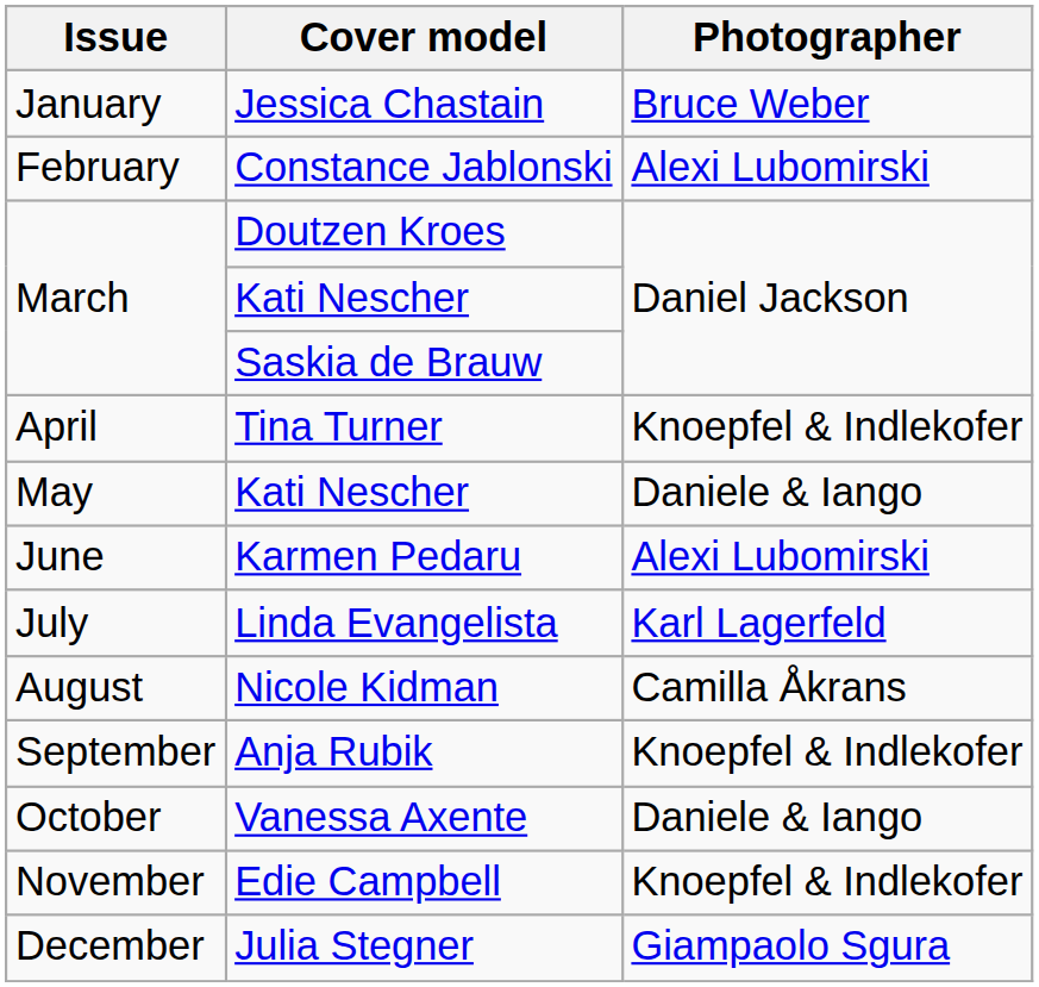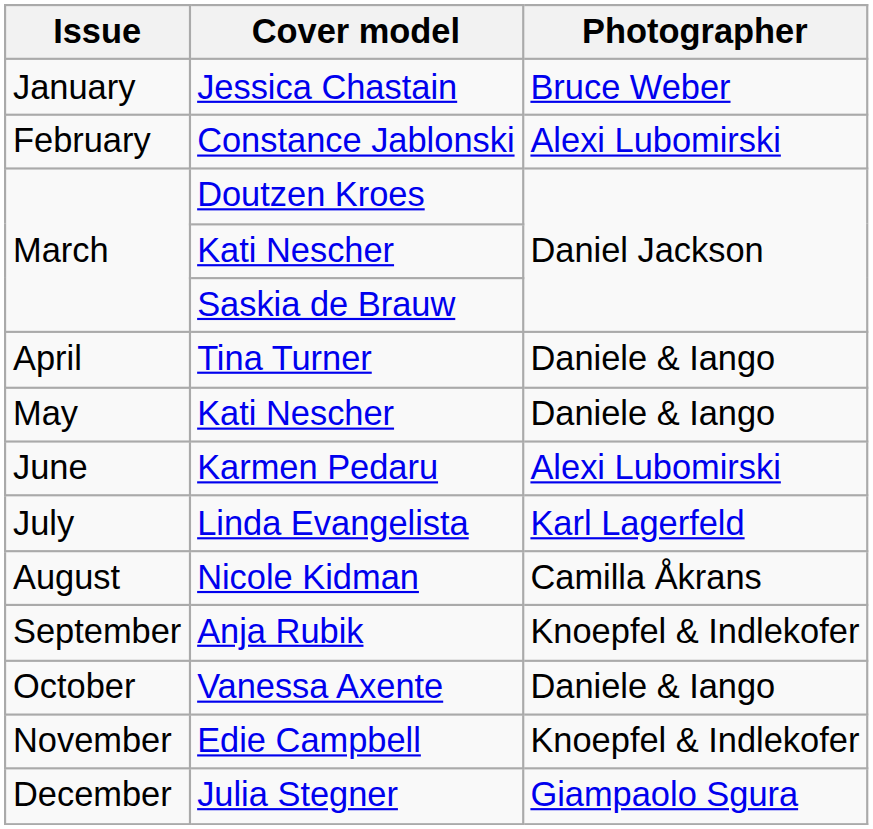Tina Turner | Photographer: Knoepfel & Indlekofer -> Daniele & Iango
